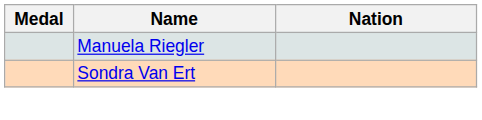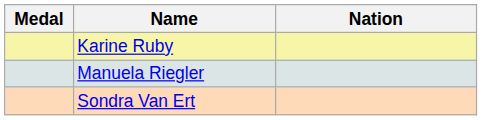+ row: Karine Ruby
